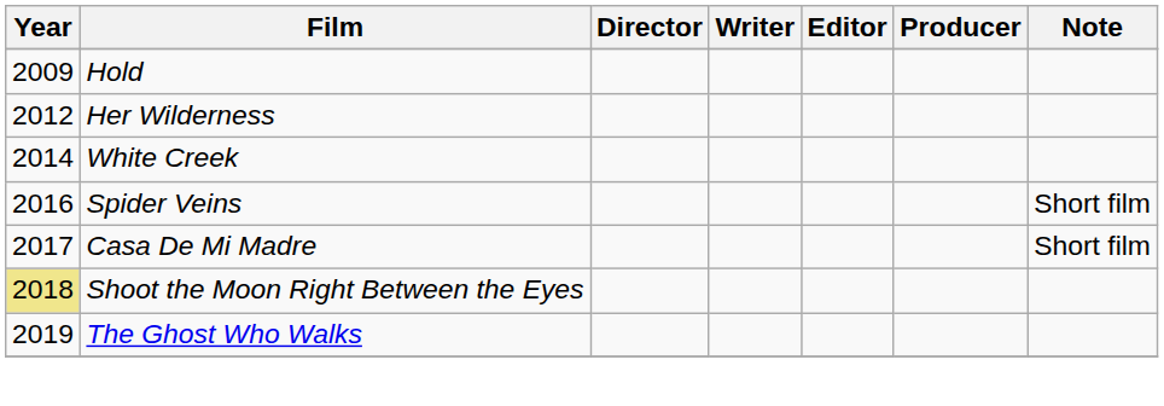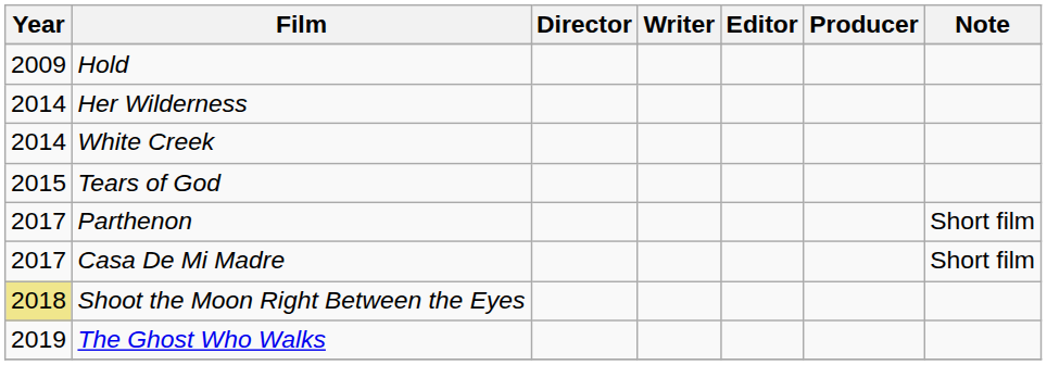Her Wilderness | Year: 2012 -> 2014
+ row: 2015 | Tears of God
- row: 2016 | Spider Veins | Short film
+ row: 2017 | Parthenon | Short film
